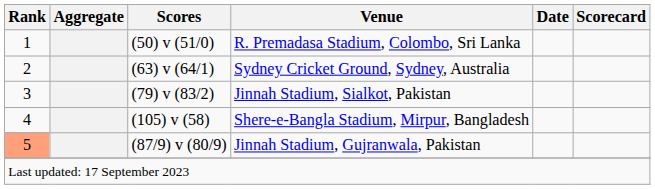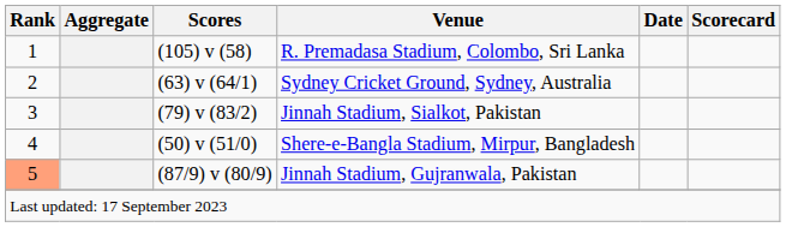R. Premadasa Stadium, Colombo, Sri Lanka | Scores: (50) v (51/0) -> (105) v (58)
Shere-e-Bangla Stadium, Mirpur, Bangladesh | Scores: (105) v (58) -> (50) v (51/0)
